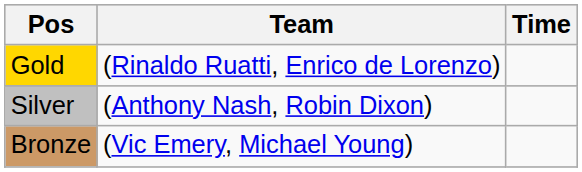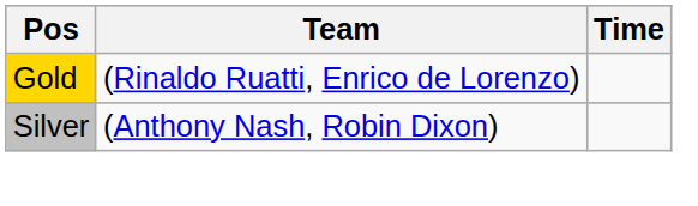- row: Bronze | (Vic Emery, Michael Young)
